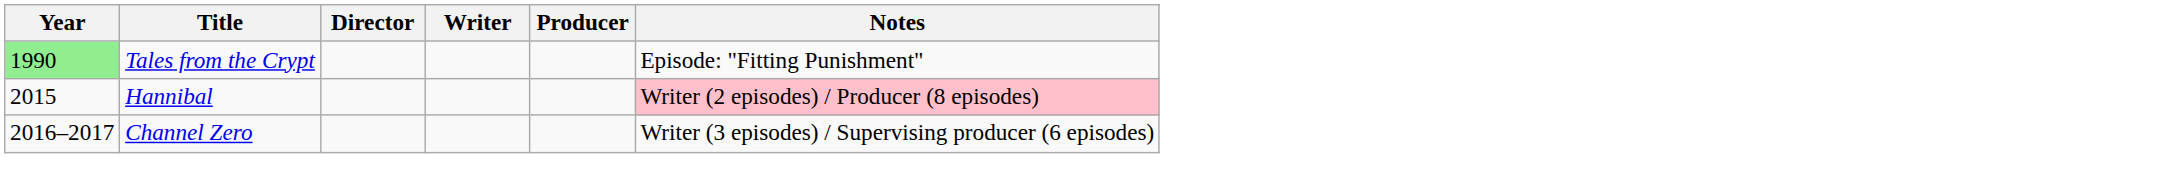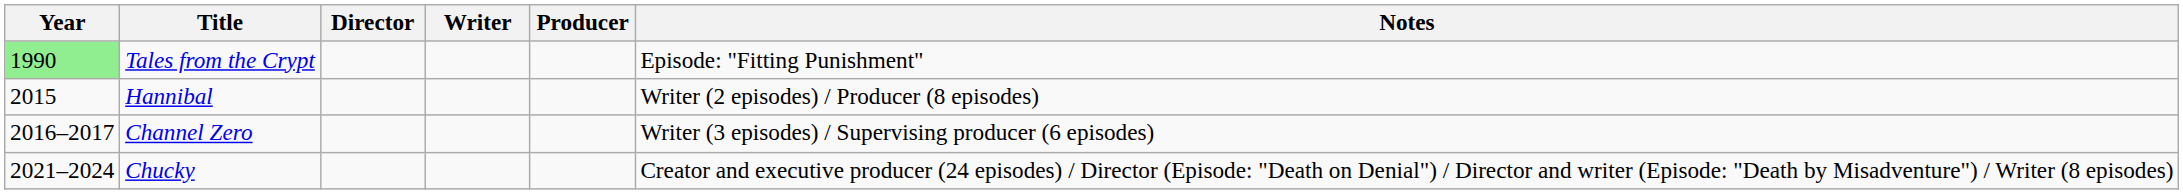Hannibal | Notes: pink background -> no background
+ row: 2021–2024 | Chucky | Creator and executive producer (24 episodes) / Director (Episode: "Death on Denial") / Director and writer (Episode: "Death by Misadventure") / Writer (8 episodes)
